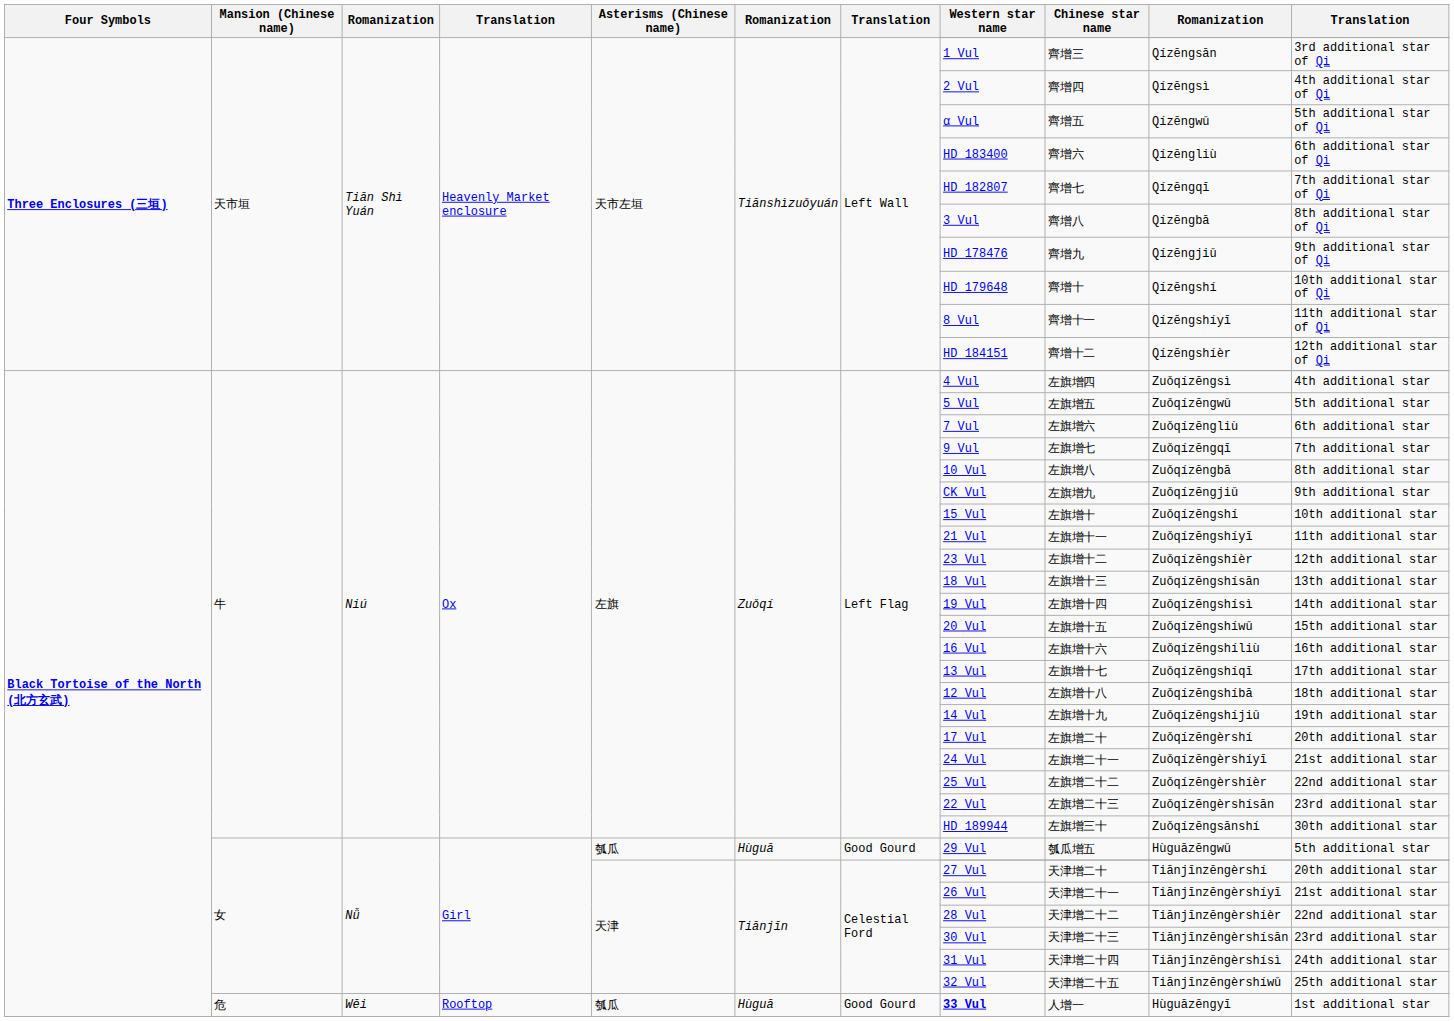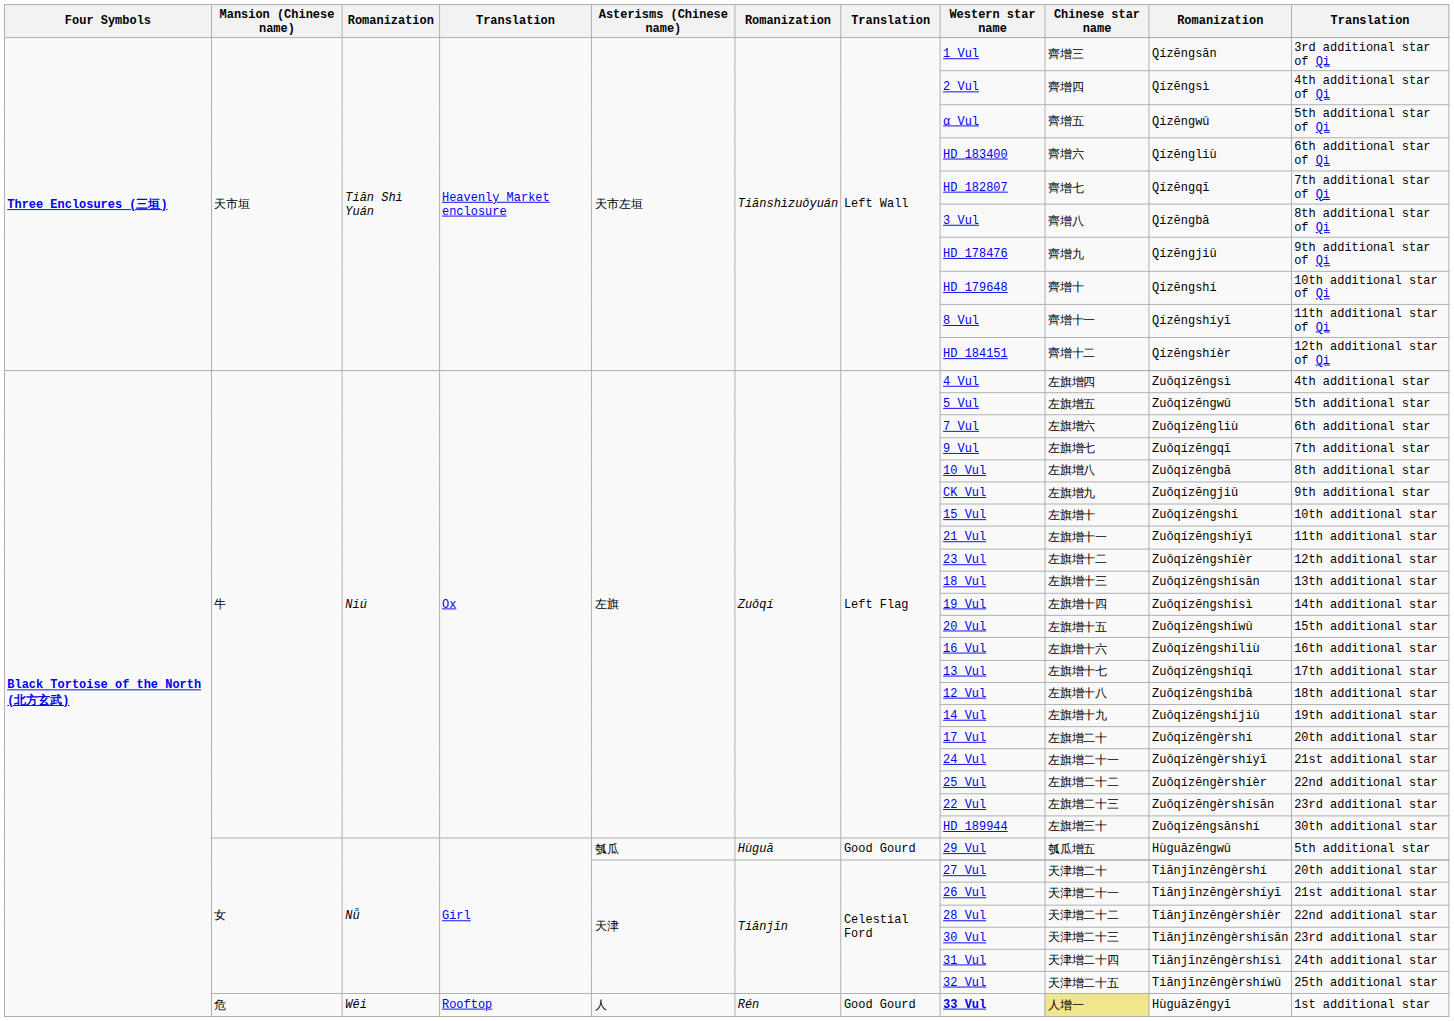危 | Asterisms (Chinese name): 瓠瓜 -> 人
危 | column 6: Hùguā -> Rén
危 | Chinese star name: no background -> khaki background
